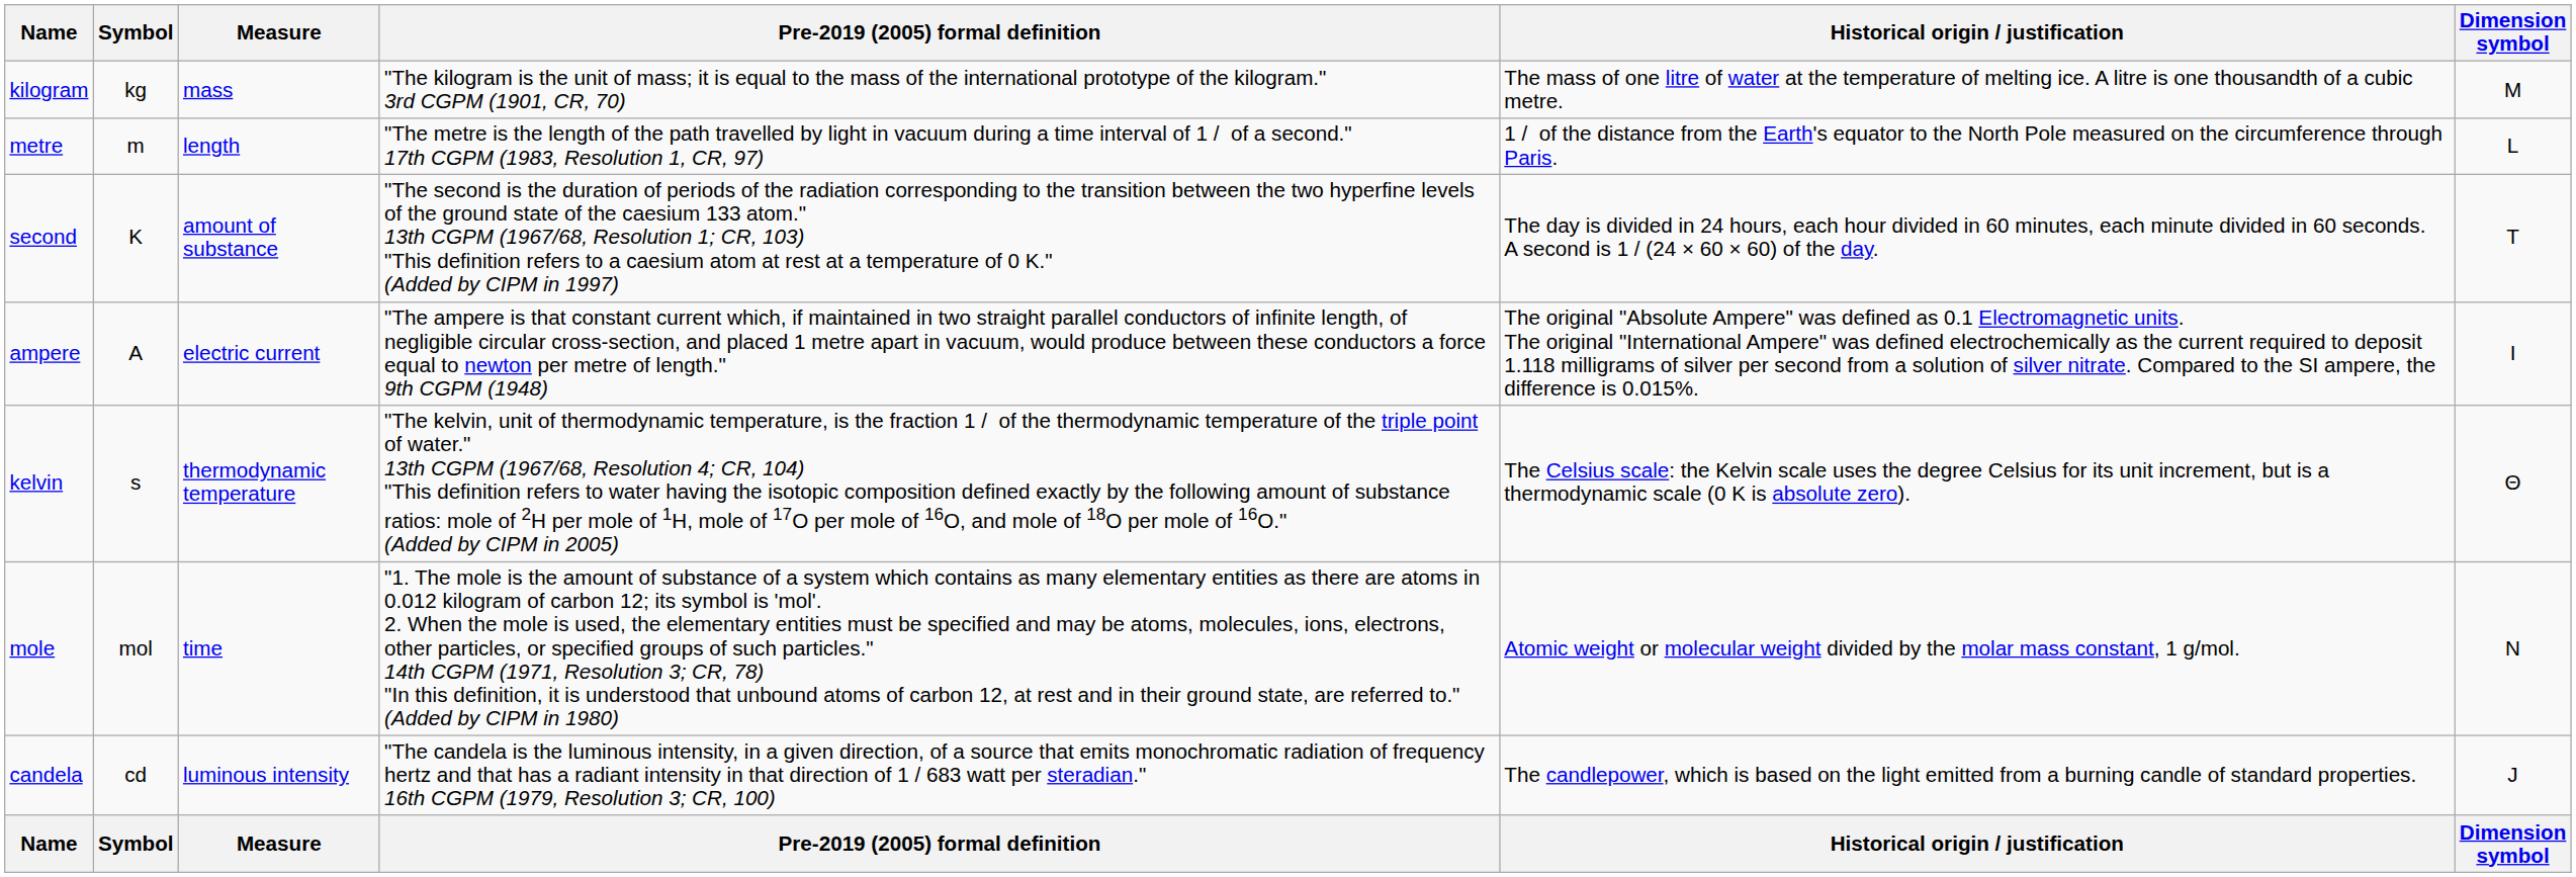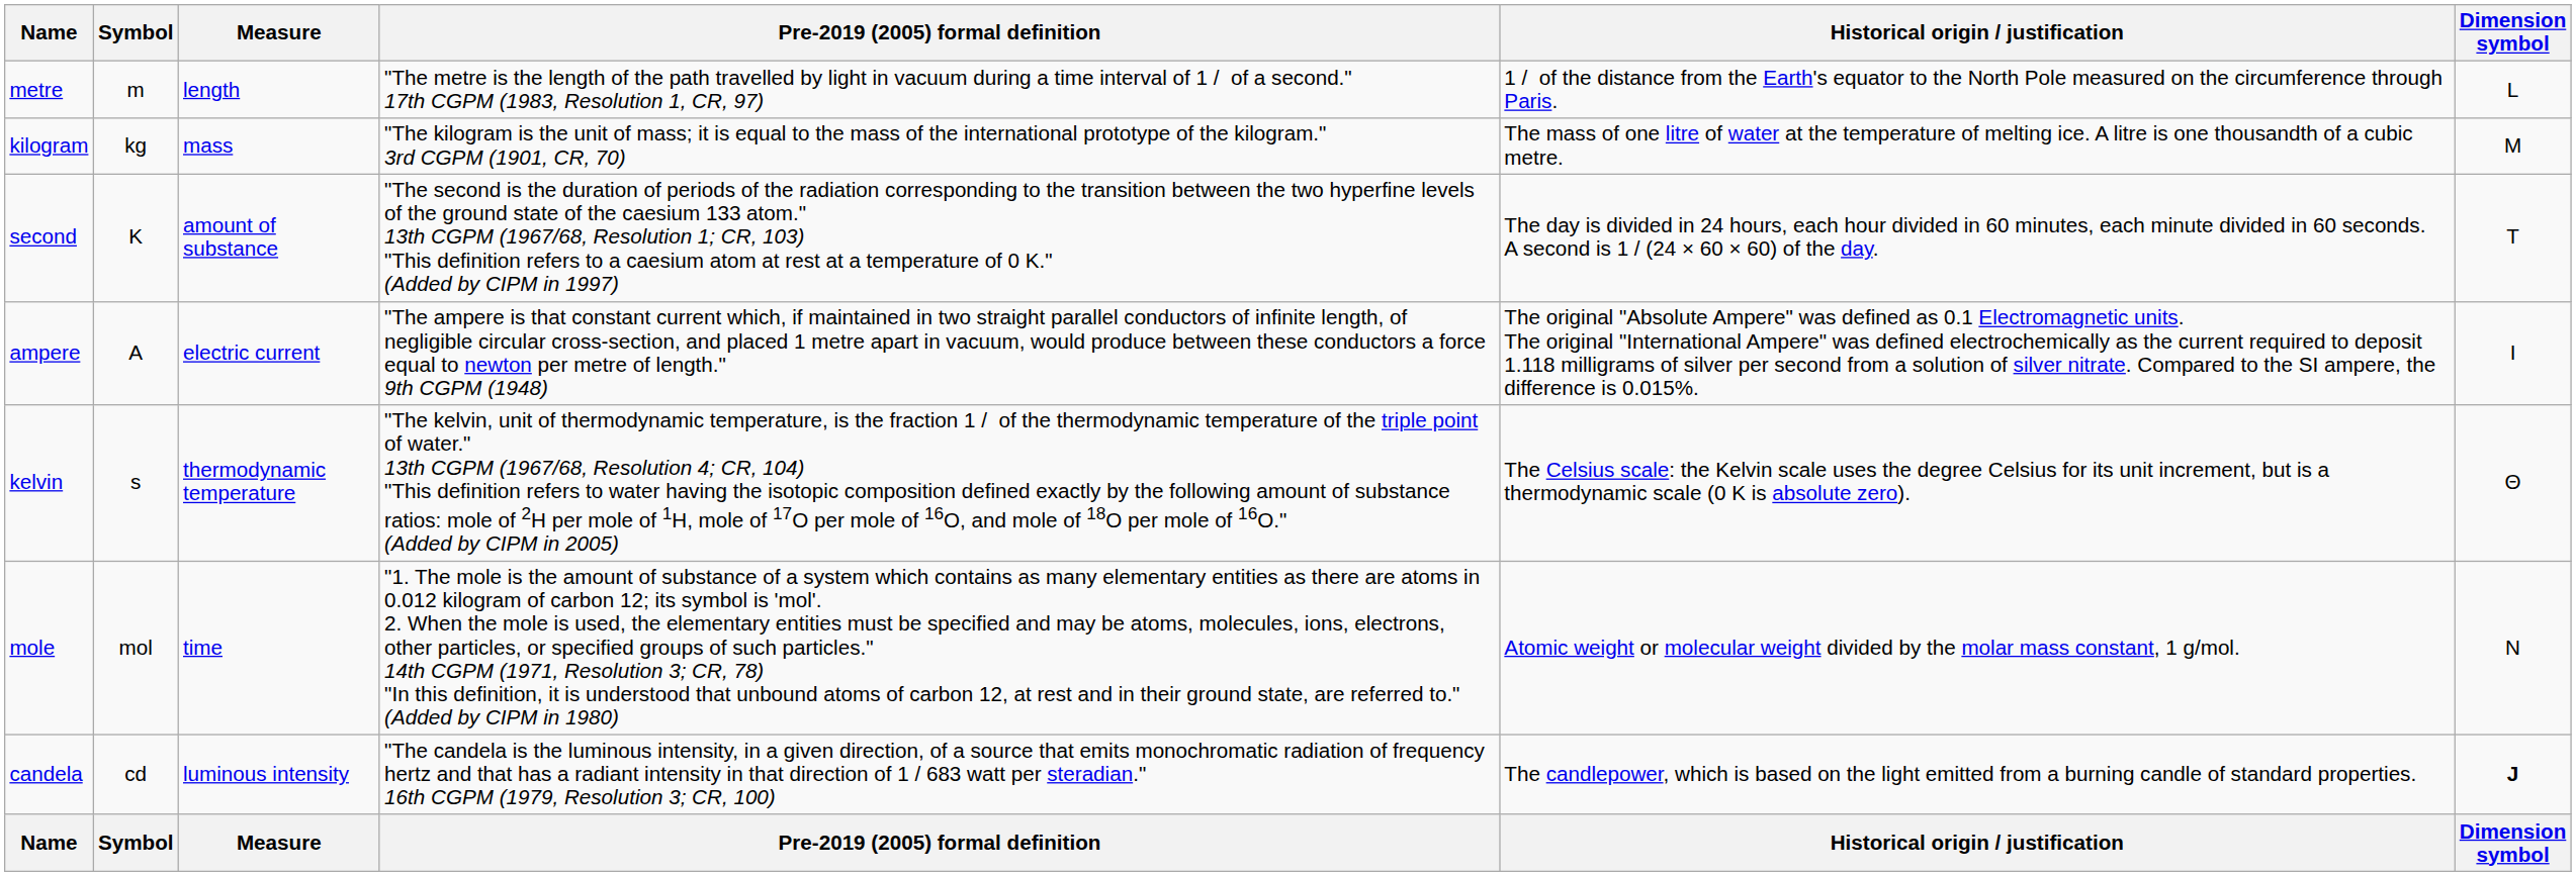rows swapped: metre <-> kilogram
candela | Dimension symbol: normal -> bold
